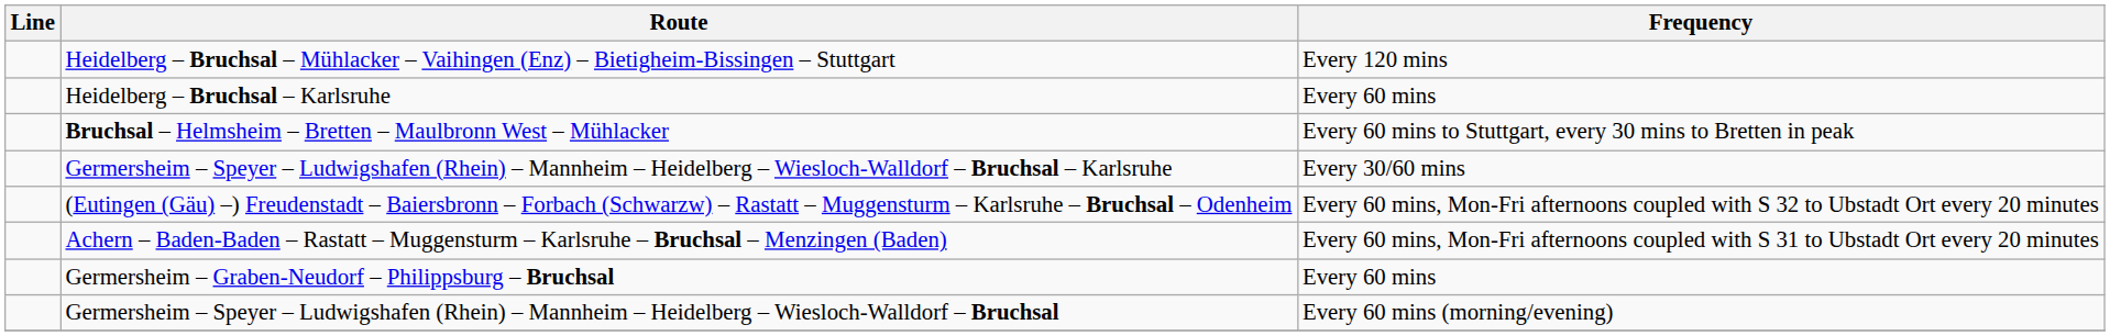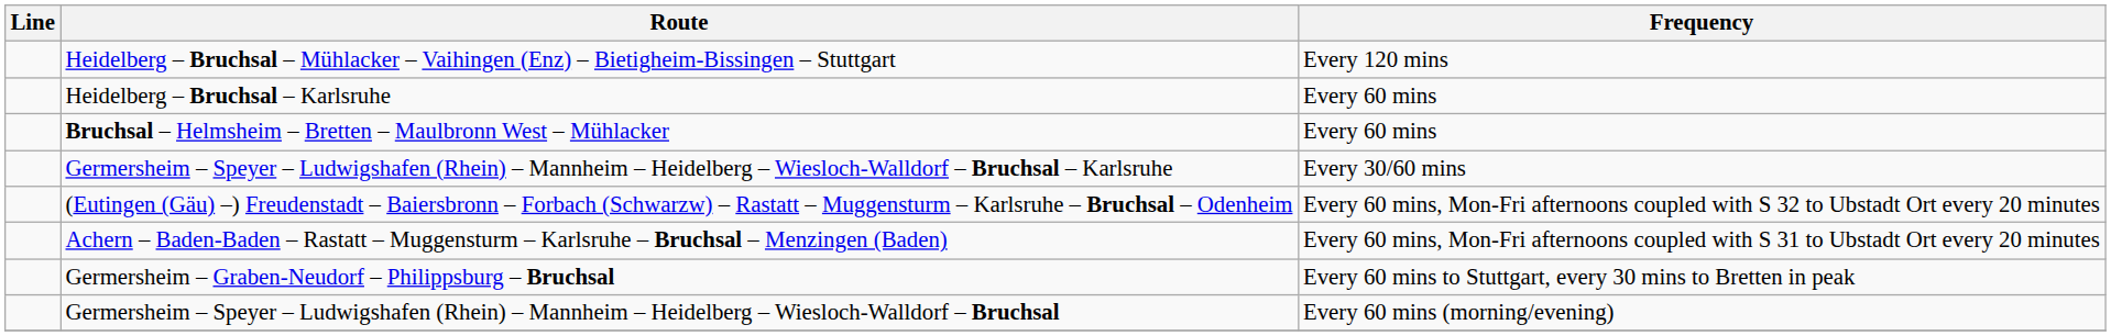Bruchsal – Helmsheim – Bretten – Maulbronn West – Mühlacker | Frequency: Every 60 mins to Stuttgart, every 30 mins to Bretten in peak -> Every 60 mins
Germersheim – Graben-Neudorf – Philippsburg – Bruchsal | Frequency: Every 60 mins -> Every 60 mins to Stuttgart, every 30 mins to Bretten in peak
